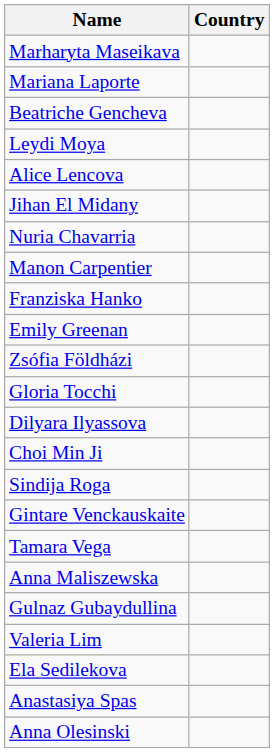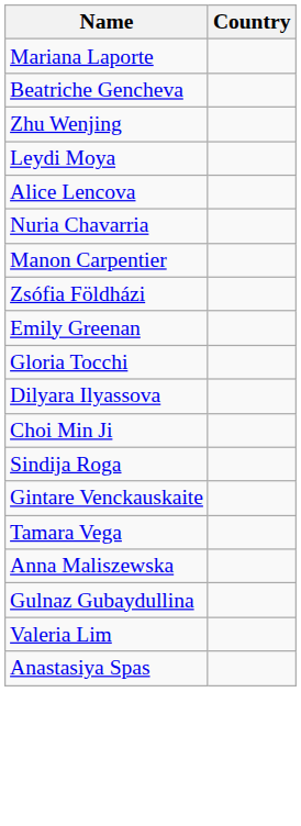- row: Marharyta Maseikava
+ row: Zhu Wenjing
- row: Jihan El Midany
- row: Franziska Hanko
rows swapped: Zsófia Földházi <-> Emily Greenan
- row: Ela Sedilekova
- row: Anna Olesinski
